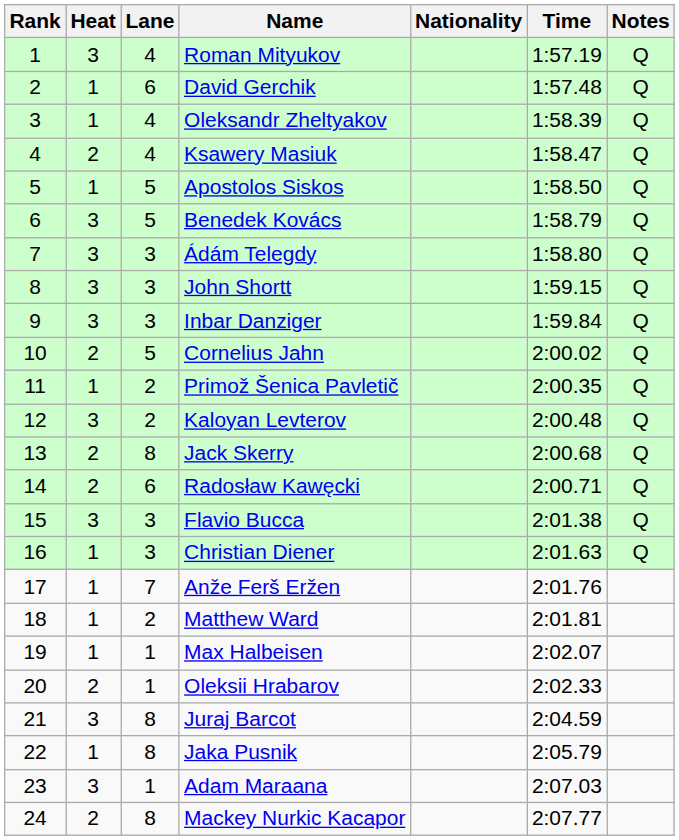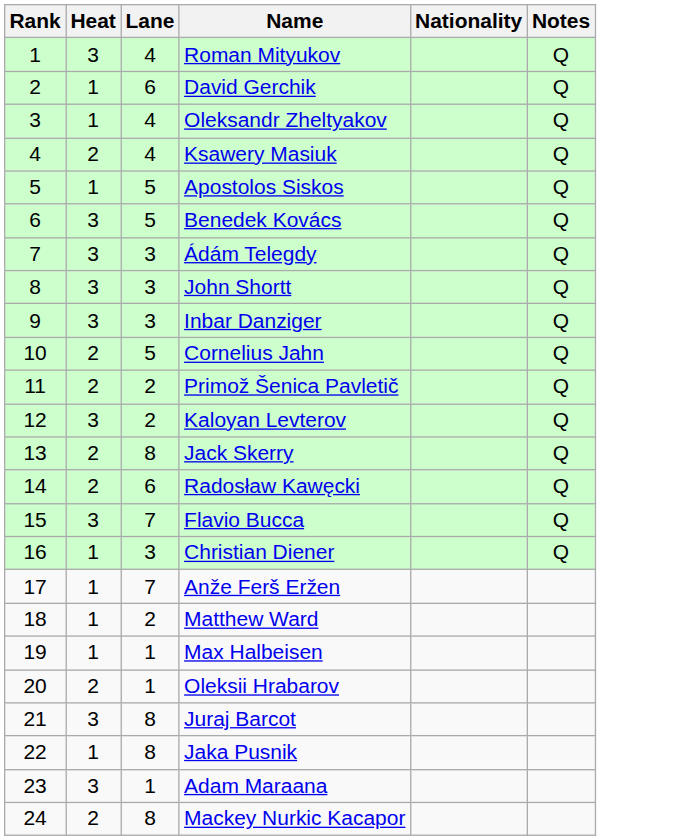- column: Time | 1:57.19 | 1:57.48 | 1:58.39 | 1:58.47 | 1:58.50 | 1:58.79 | 1:58.80 | 1:59.15 | 1:59.84 | 2:00.02 | 2:00.35 | 2:00.48 | 2:00.68 | 2:00.71 | 2:01.38 | 2:01.63 | 2:01.76 | 2:01.81 | 2:02.07 | 2:02.33 | 2:04.59 | 2:05.79 | 2:07.03 | 2:07.77
Primož Šenica Pavletič | Heat: 1 -> 2
Flavio Bucca | Lane: 3 -> 7
